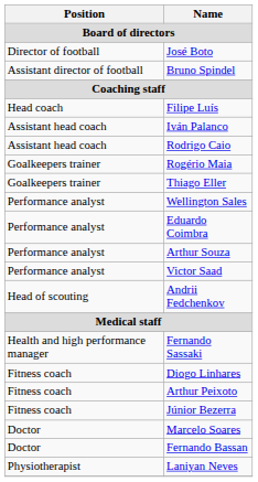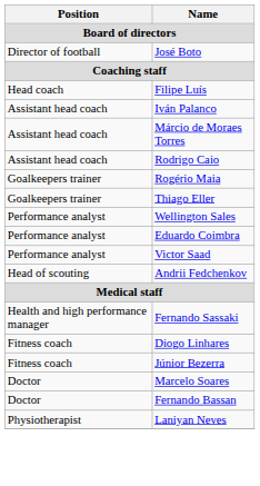- row: Assistant director of football | Bruno Spindel
+ row: Assistant head coach | Márcio de Moraes Torres
- row: Performance analyst | Arthur Souza
- row: Fitness coach | Arthur Peixoto
